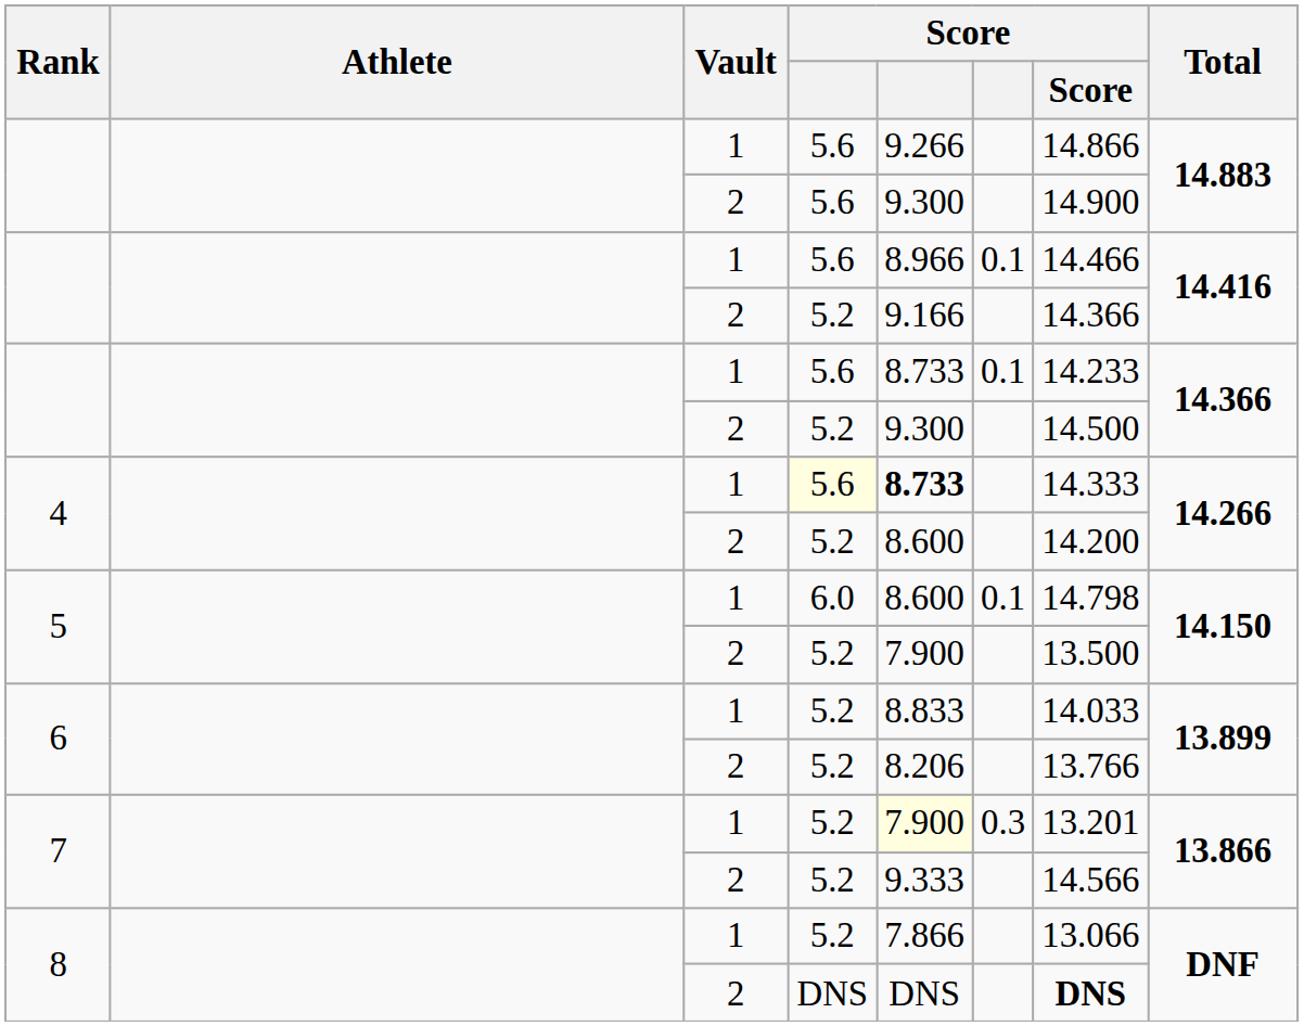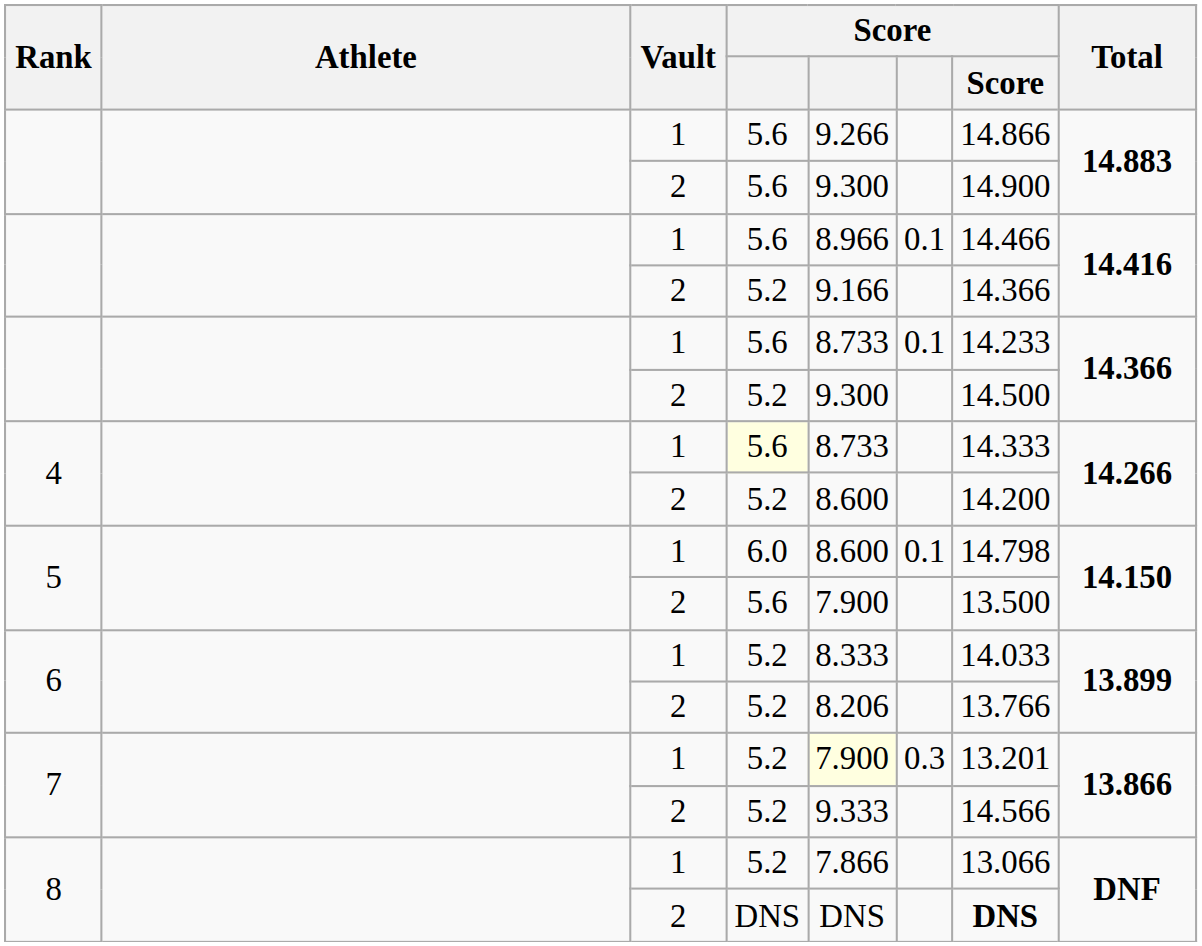4 / 1 | column 5: bold -> normal
5 / 2 | column 4: 5.2 -> 5.6
6 / 1 | column 5: 8.833 -> 8.333
